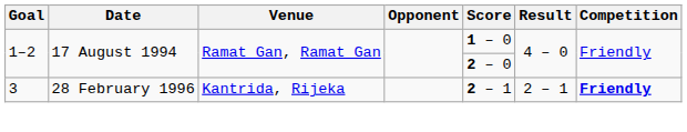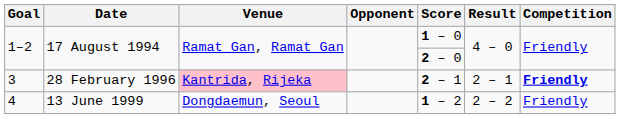3 | Venue: no background -> pink background
+ row: 4 | 13 June 1999 | Dongdaemun, Seoul | 1 – 2 | 2 – 2 | Friendly
